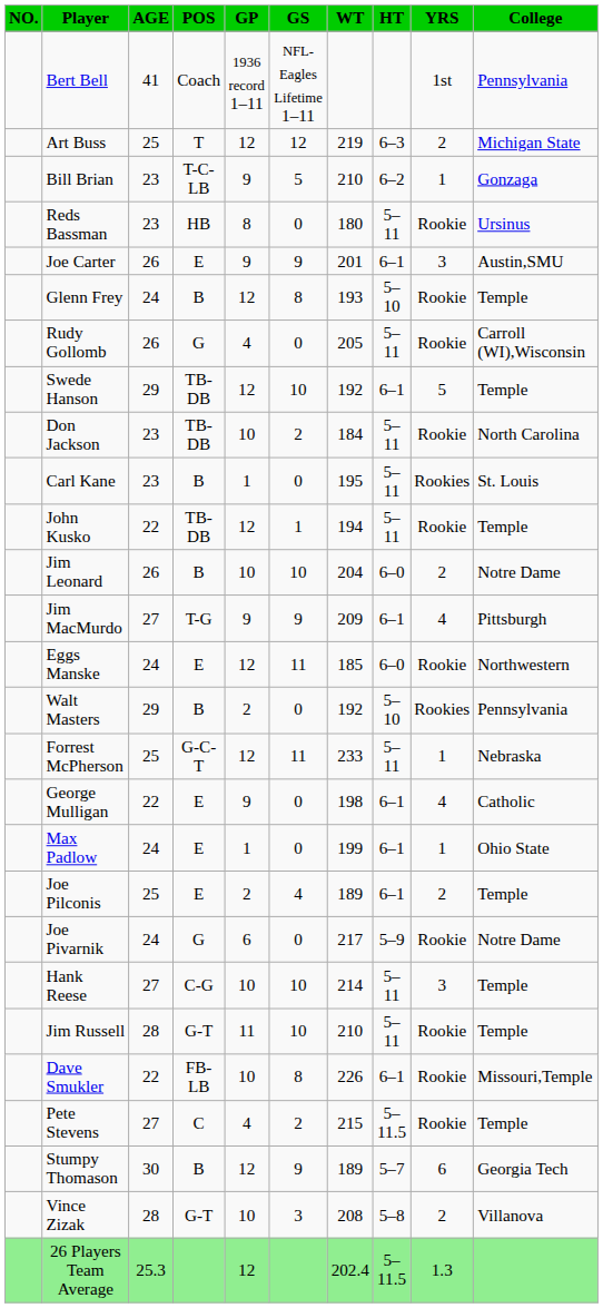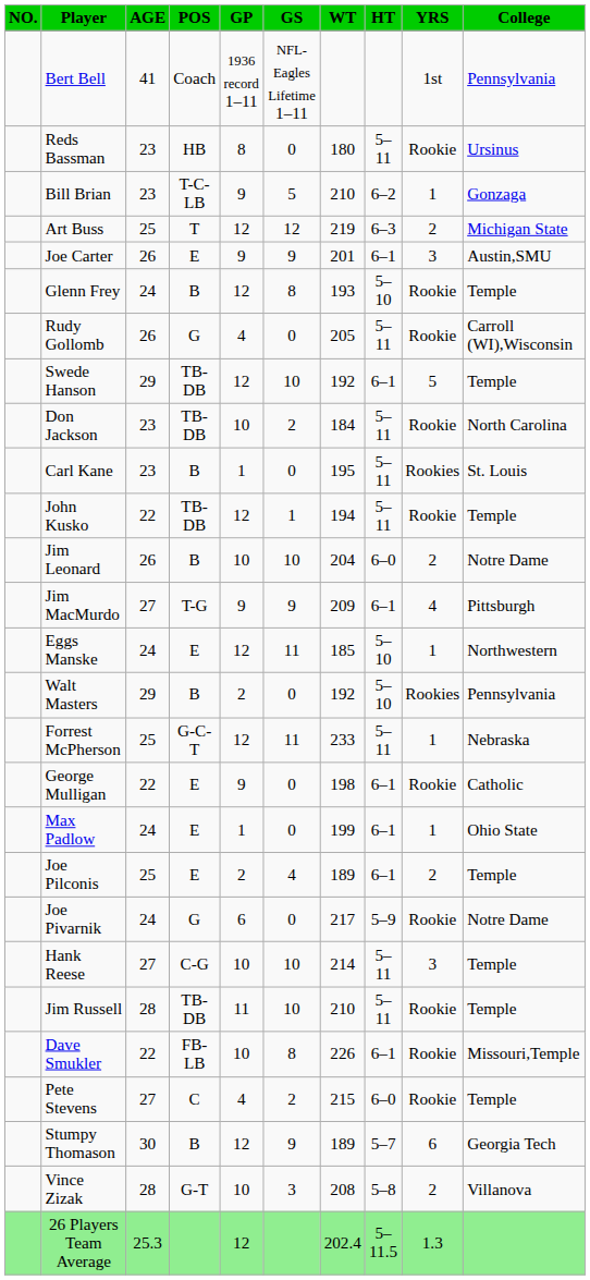rows swapped: Reds Bassman <-> Art Buss
Eggs Manske | HT: 6–0 -> 5–10
Eggs Manske | YRS: Rookie -> 1
George Mulligan | YRS: 4 -> Rookie
Jim Russell | POS: G-T -> TB-DB
Pete Stevens | HT: 5–11.5 -> 6–0
